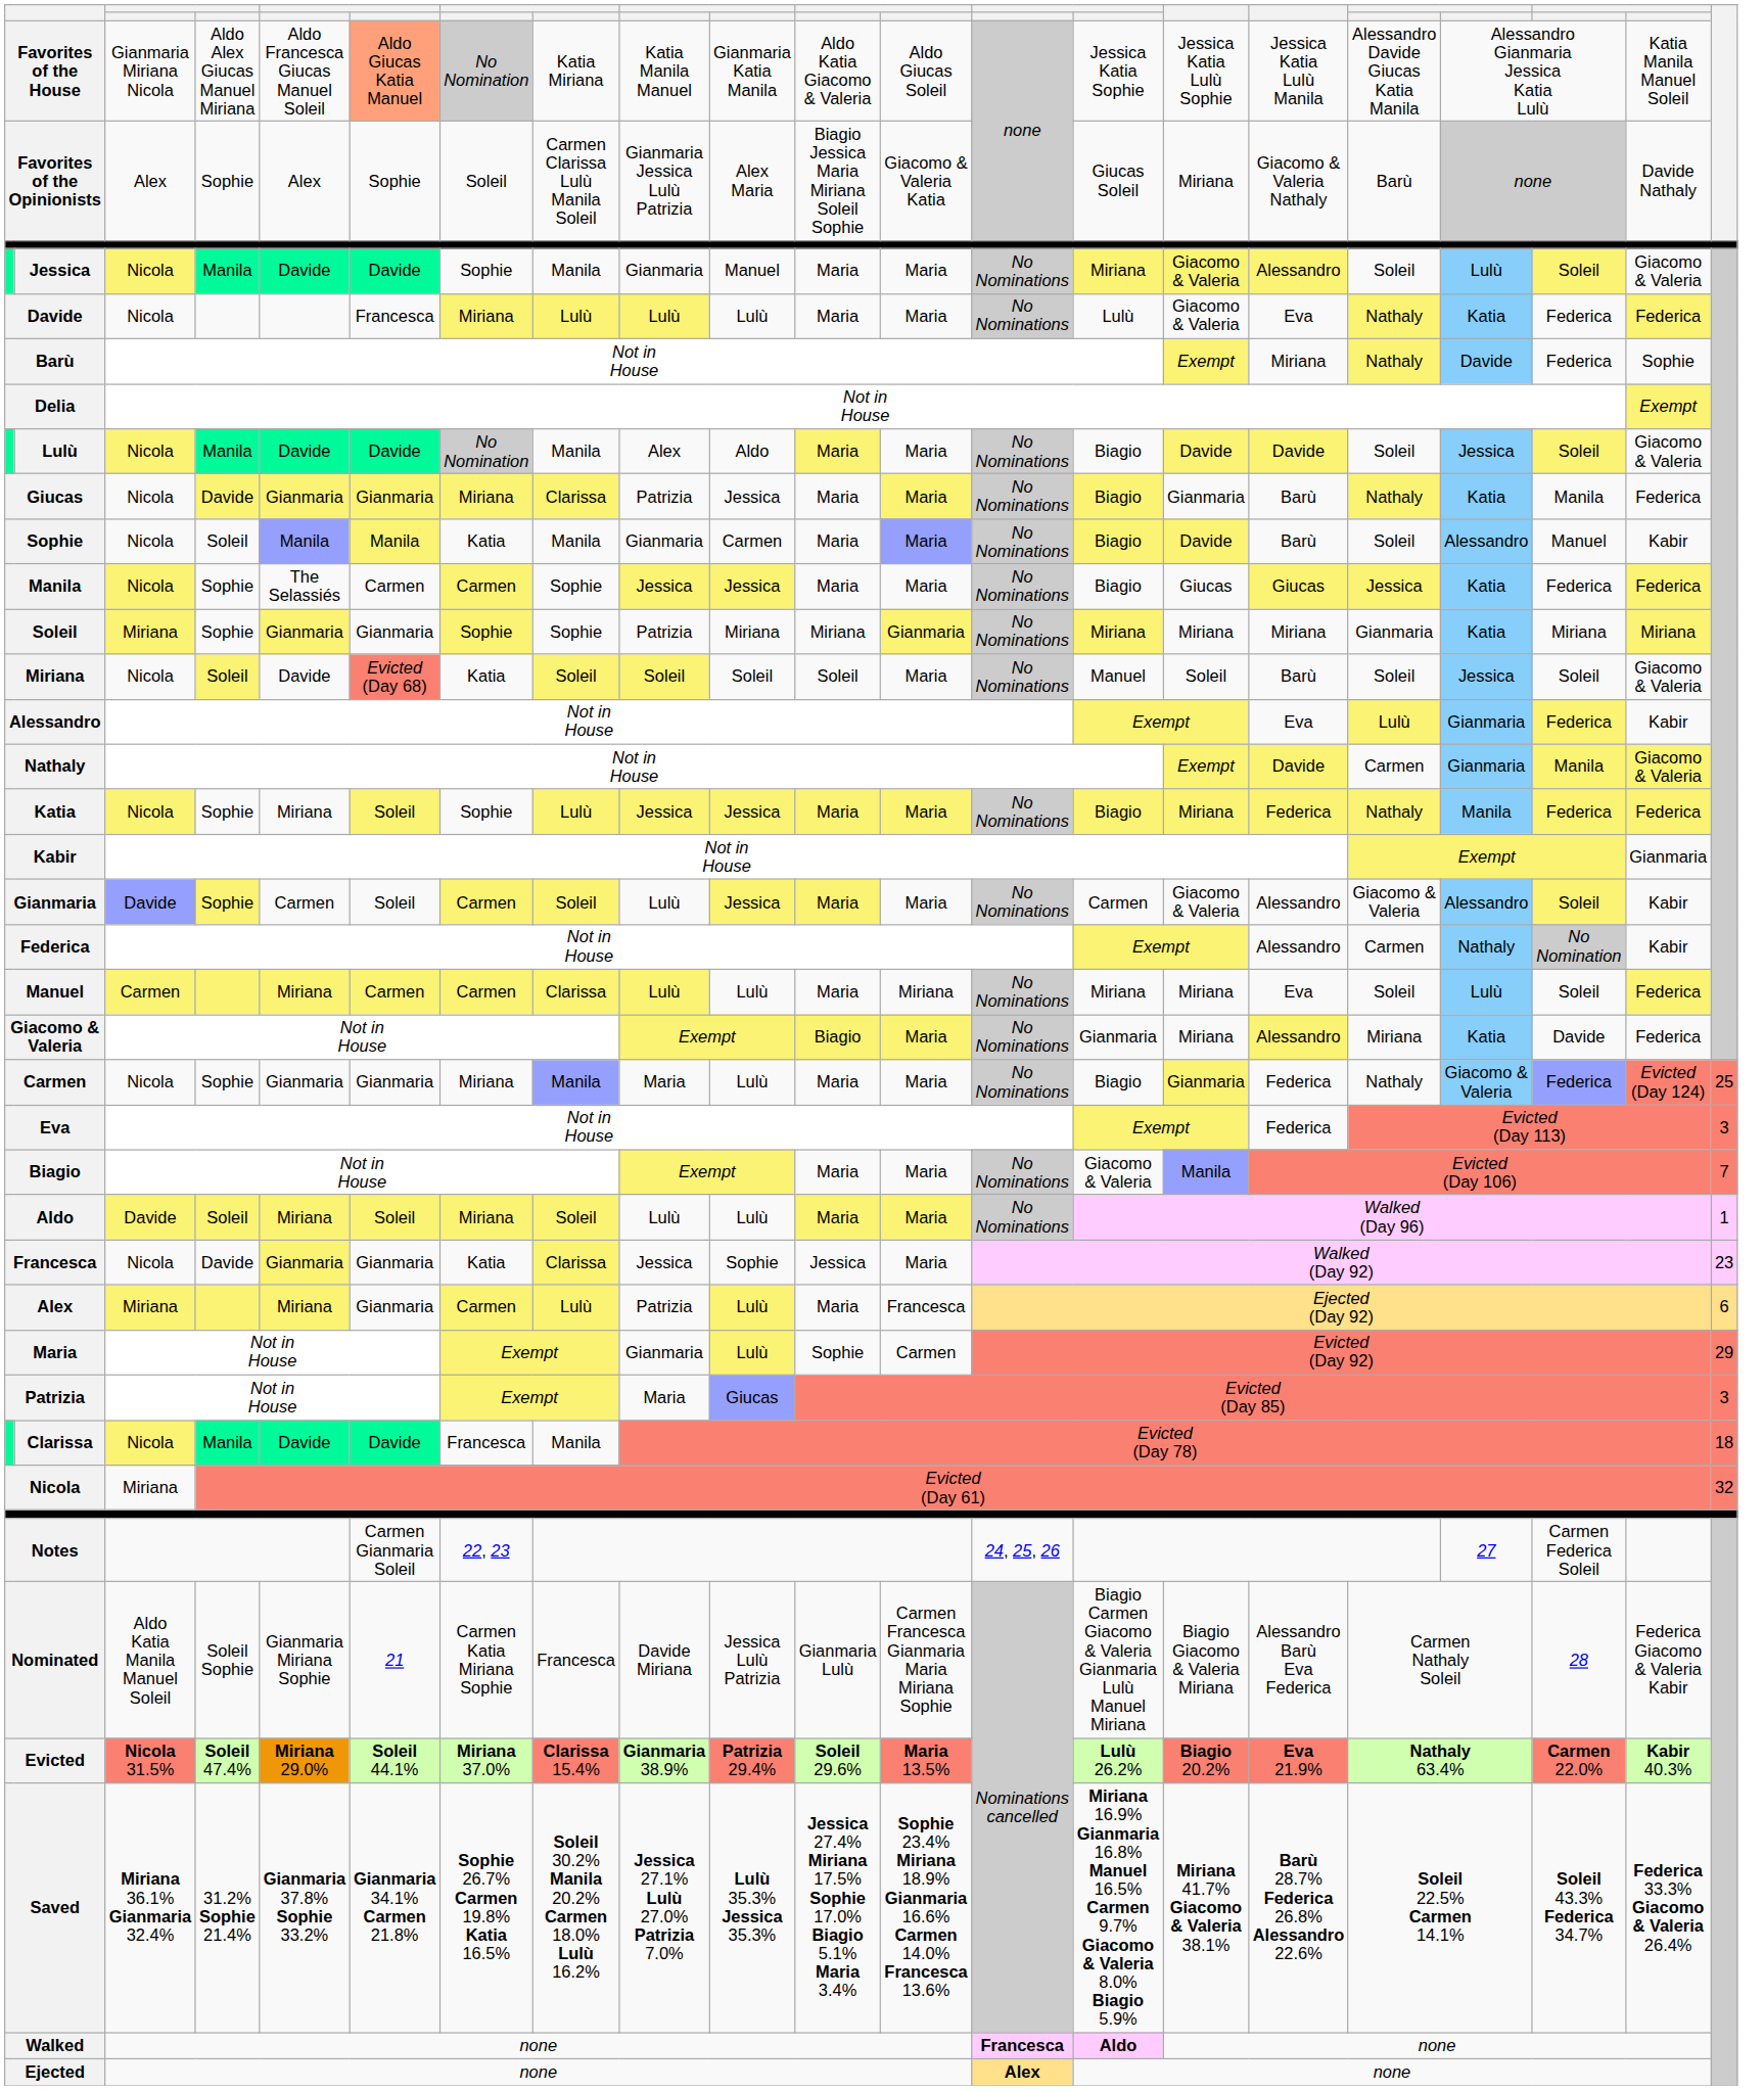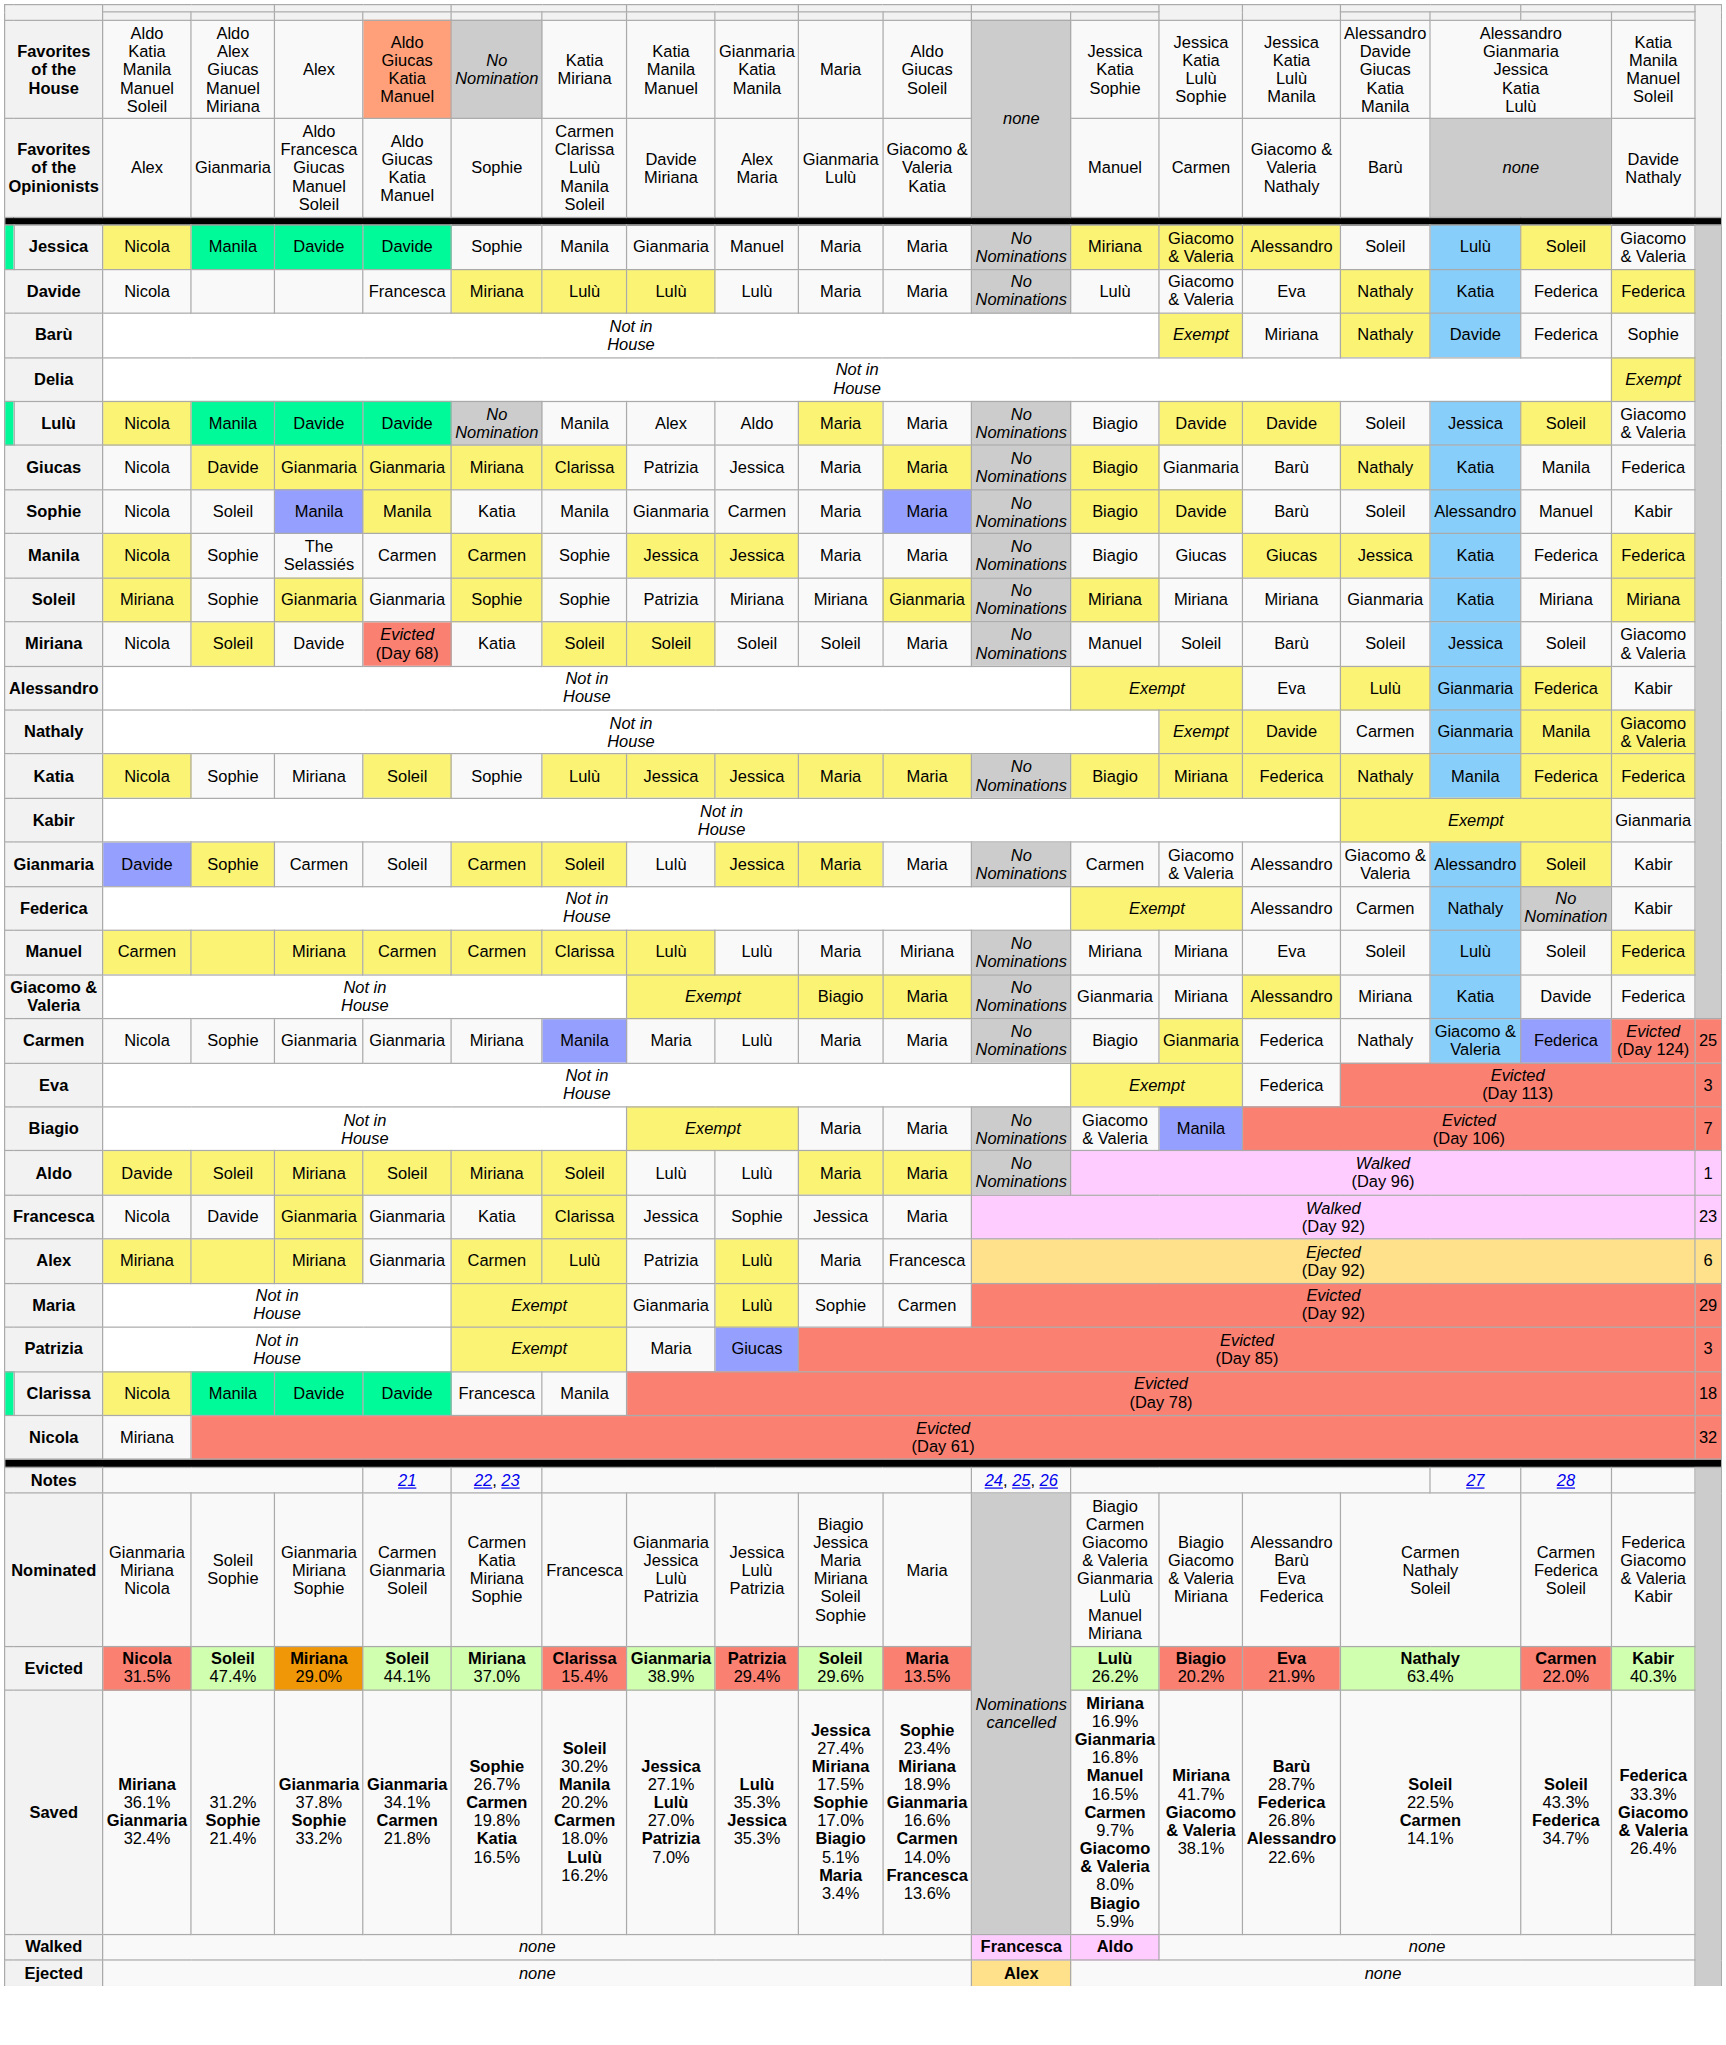Favorites of the House | column 3: Gianmaria Miriana Nicola -> Aldo Katia Manila Manuel Soleil
Favorites of the House | column 5: Aldo Francesca Giucas Manuel Soleil -> Alex
Favorites of the House | column 11: Aldo Katia Giacomo & Valeria -> Maria
Favorites of the Opinionists | column 4: Sophie -> Gianmaria
Favorites of the Opinionists | column 5: Alex -> Aldo Francesca Giucas Manuel Soleil
Favorites of the Opinionists | column 6: Sophie -> Aldo Giucas Katia Manuel
Favorites of the Opinionists | column 7: Soleil -> Sophie
Favorites of the Opinionists | column 9: Gianmaria Jessica Lulù Patrizia -> Davide Miriana
Favorites of the Opinionists | column 11: Biagio Jessica Maria Miriana Soleil Sophie -> Gianmaria Lulù
Favorites of the Opinionists | column 14: Giucas Soleil -> Manuel
Favorites of the Opinionists | column 15: Miriana -> Carmen
Notes | column 6: Carmen Gianmaria Soleil -> 21
Notes | column 19: Carmen Federica Soleil -> 28
Nominated | column 3: Aldo Katia Manila Manuel Soleil -> Gianmaria Miriana Nicola
Nominated | column 6: 21 -> Carmen Gianmaria Soleil
Nominated | column 9: Davide Miriana -> Gianmaria Jessica Lulù Patrizia
Nominated | column 11: Gianmaria Lulù -> Biagio Jessica Maria Miriana Soleil Sophie
Nominated | column 12: Carmen Francesca Gianmaria Maria Miriana Sophie -> Maria
Nominated | column 19: 28 -> Carmen Federica Soleil
